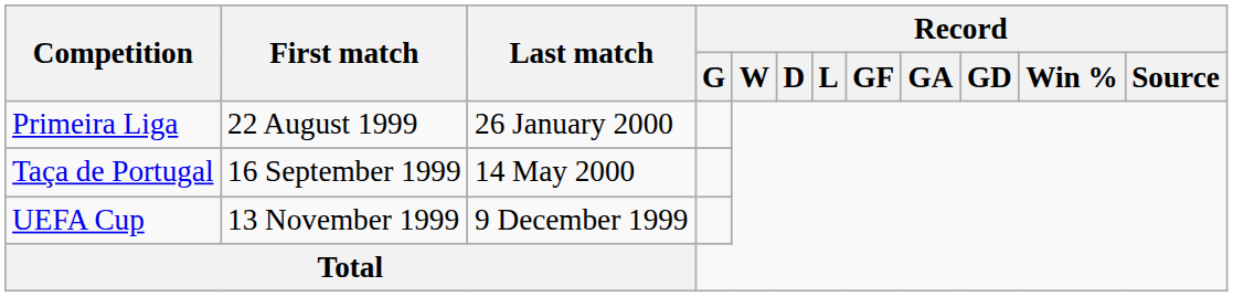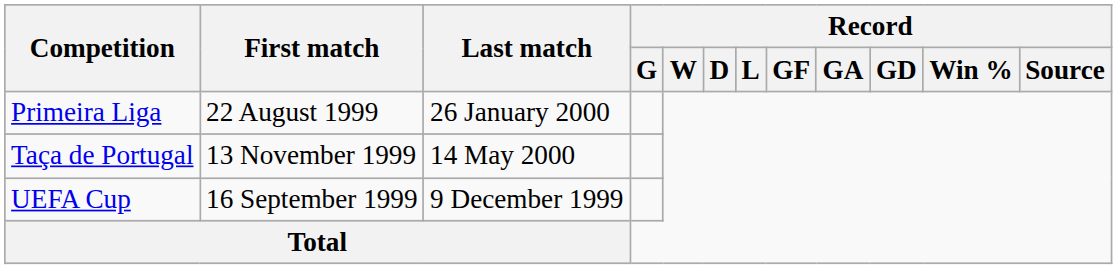Taça de Portugal | First match: 16 September 1999 -> 13 November 1999
UEFA Cup | First match: 13 November 1999 -> 16 September 1999
